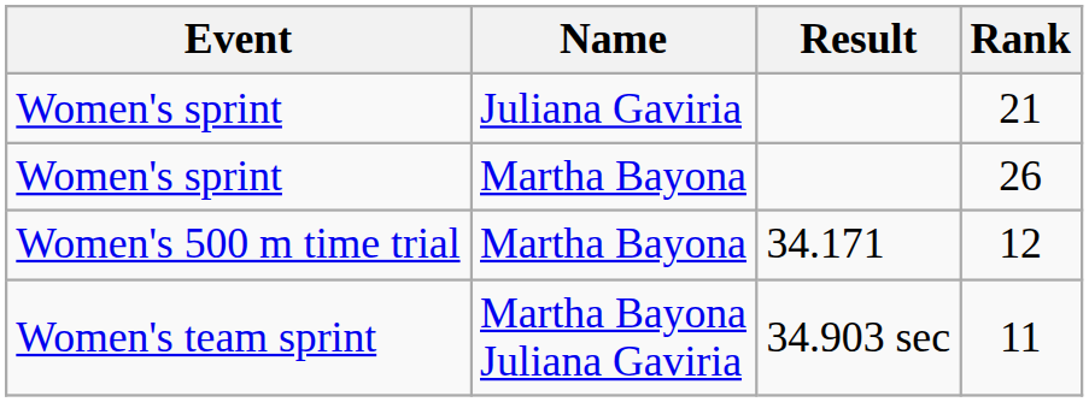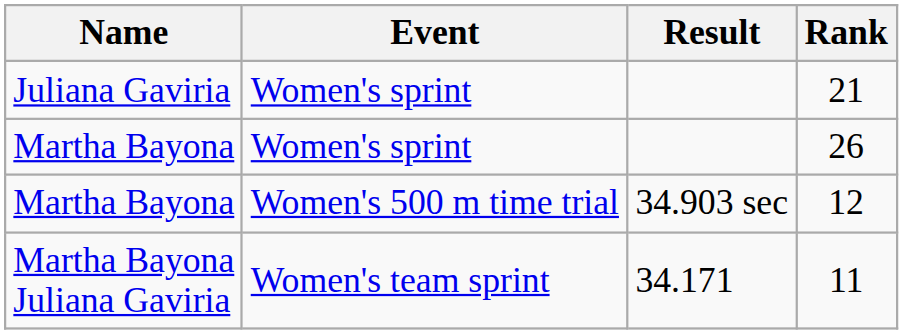columns swapped: Name <-> Event
12 | Result: 34.171 -> 34.903 sec
11 | Result: 34.903 sec -> 34.171
